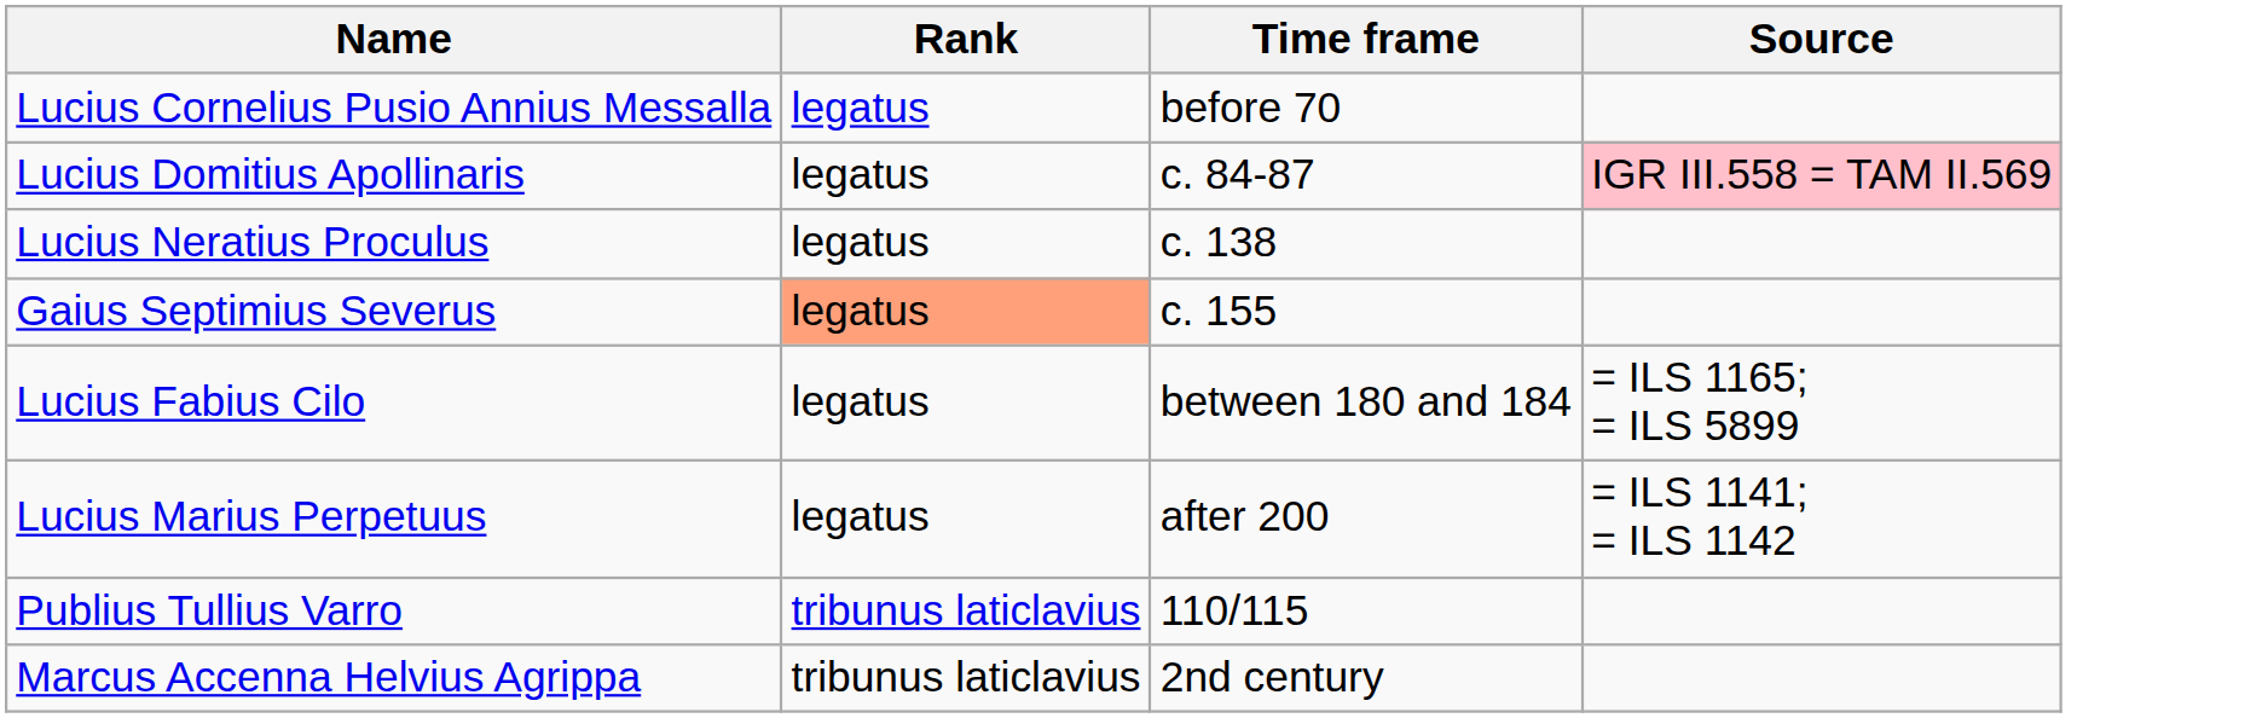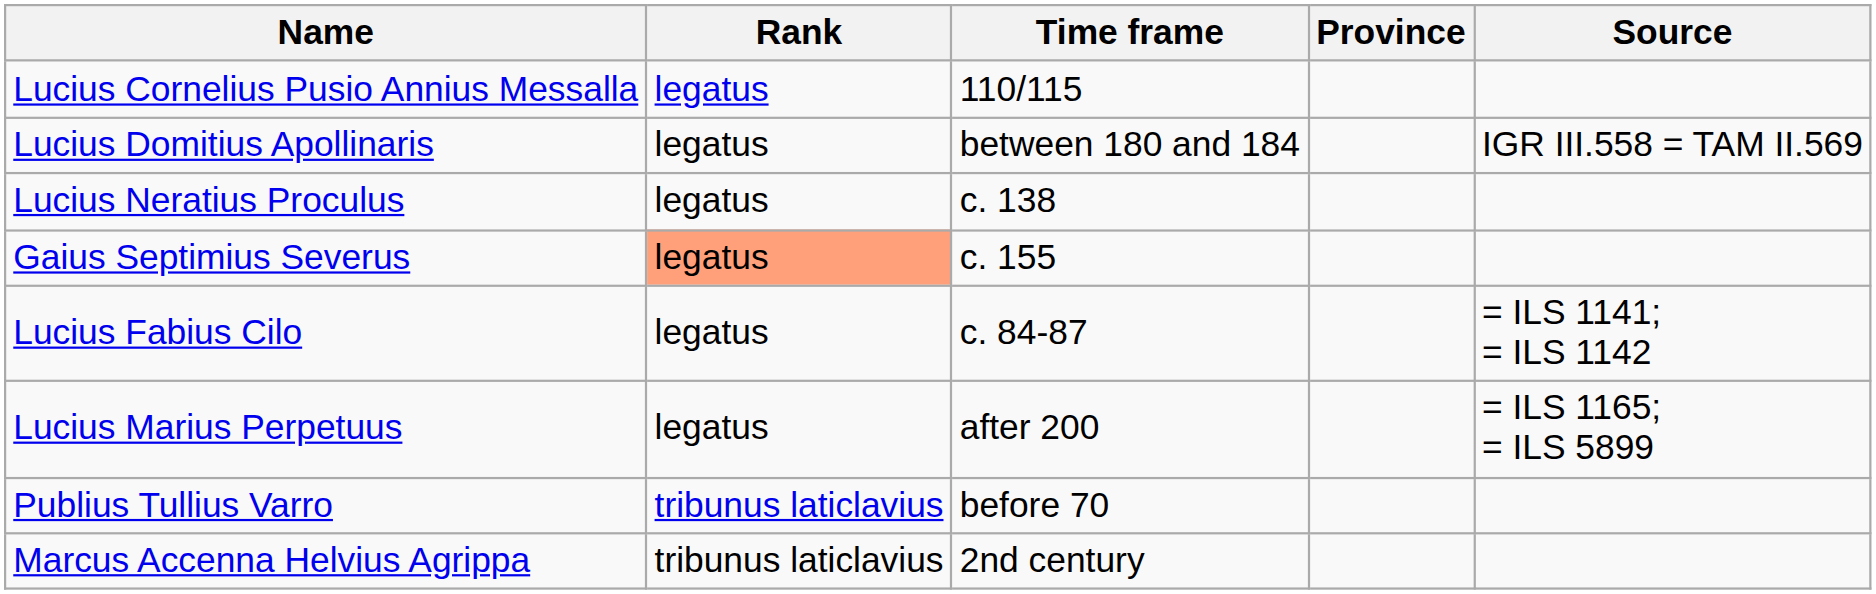+ column: Province
Lucius Cornelius Pusio Annius Messalla | Time frame: before 70 -> 110/115
Lucius Domitius Apollinaris | Time frame: c. 84-87 -> between 180 and 184
Lucius Domitius Apollinaris | Source: pink background -> no background
Lucius Fabius Cilo | Time frame: between 180 and 184 -> c. 84-87
Lucius Fabius Cilo | Source: = ILS 1165; = ILS 5899 -> = ILS 1141; = ILS 1142
Lucius Marius Perpetuus | Source: = ILS 1141; = ILS 1142 -> = ILS 1165; = ILS 5899
Publius Tullius Varro | Time frame: 110/115 -> before 70
